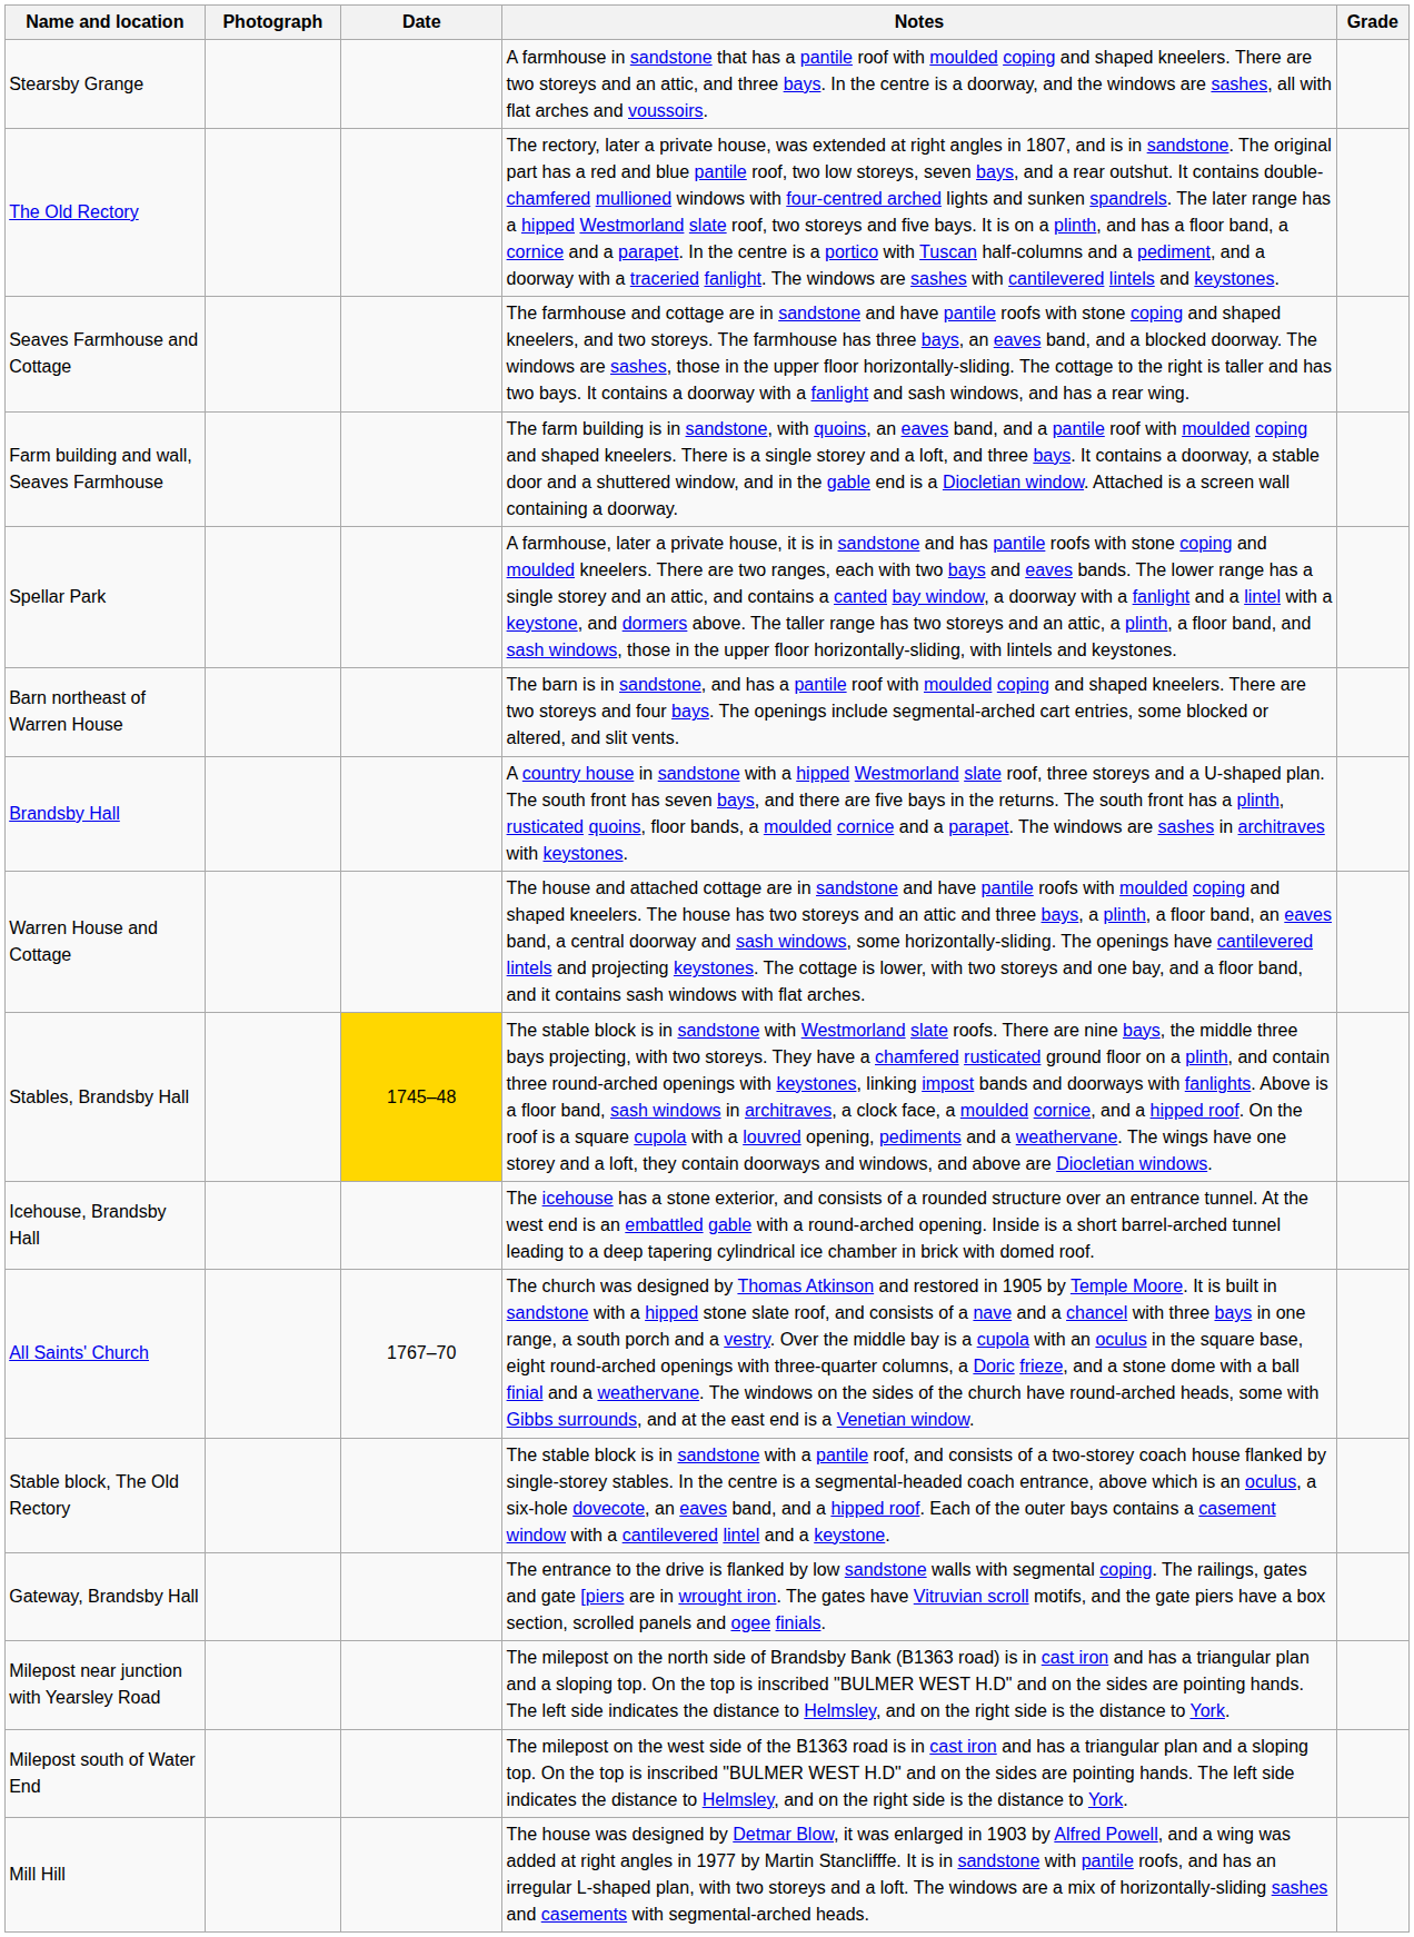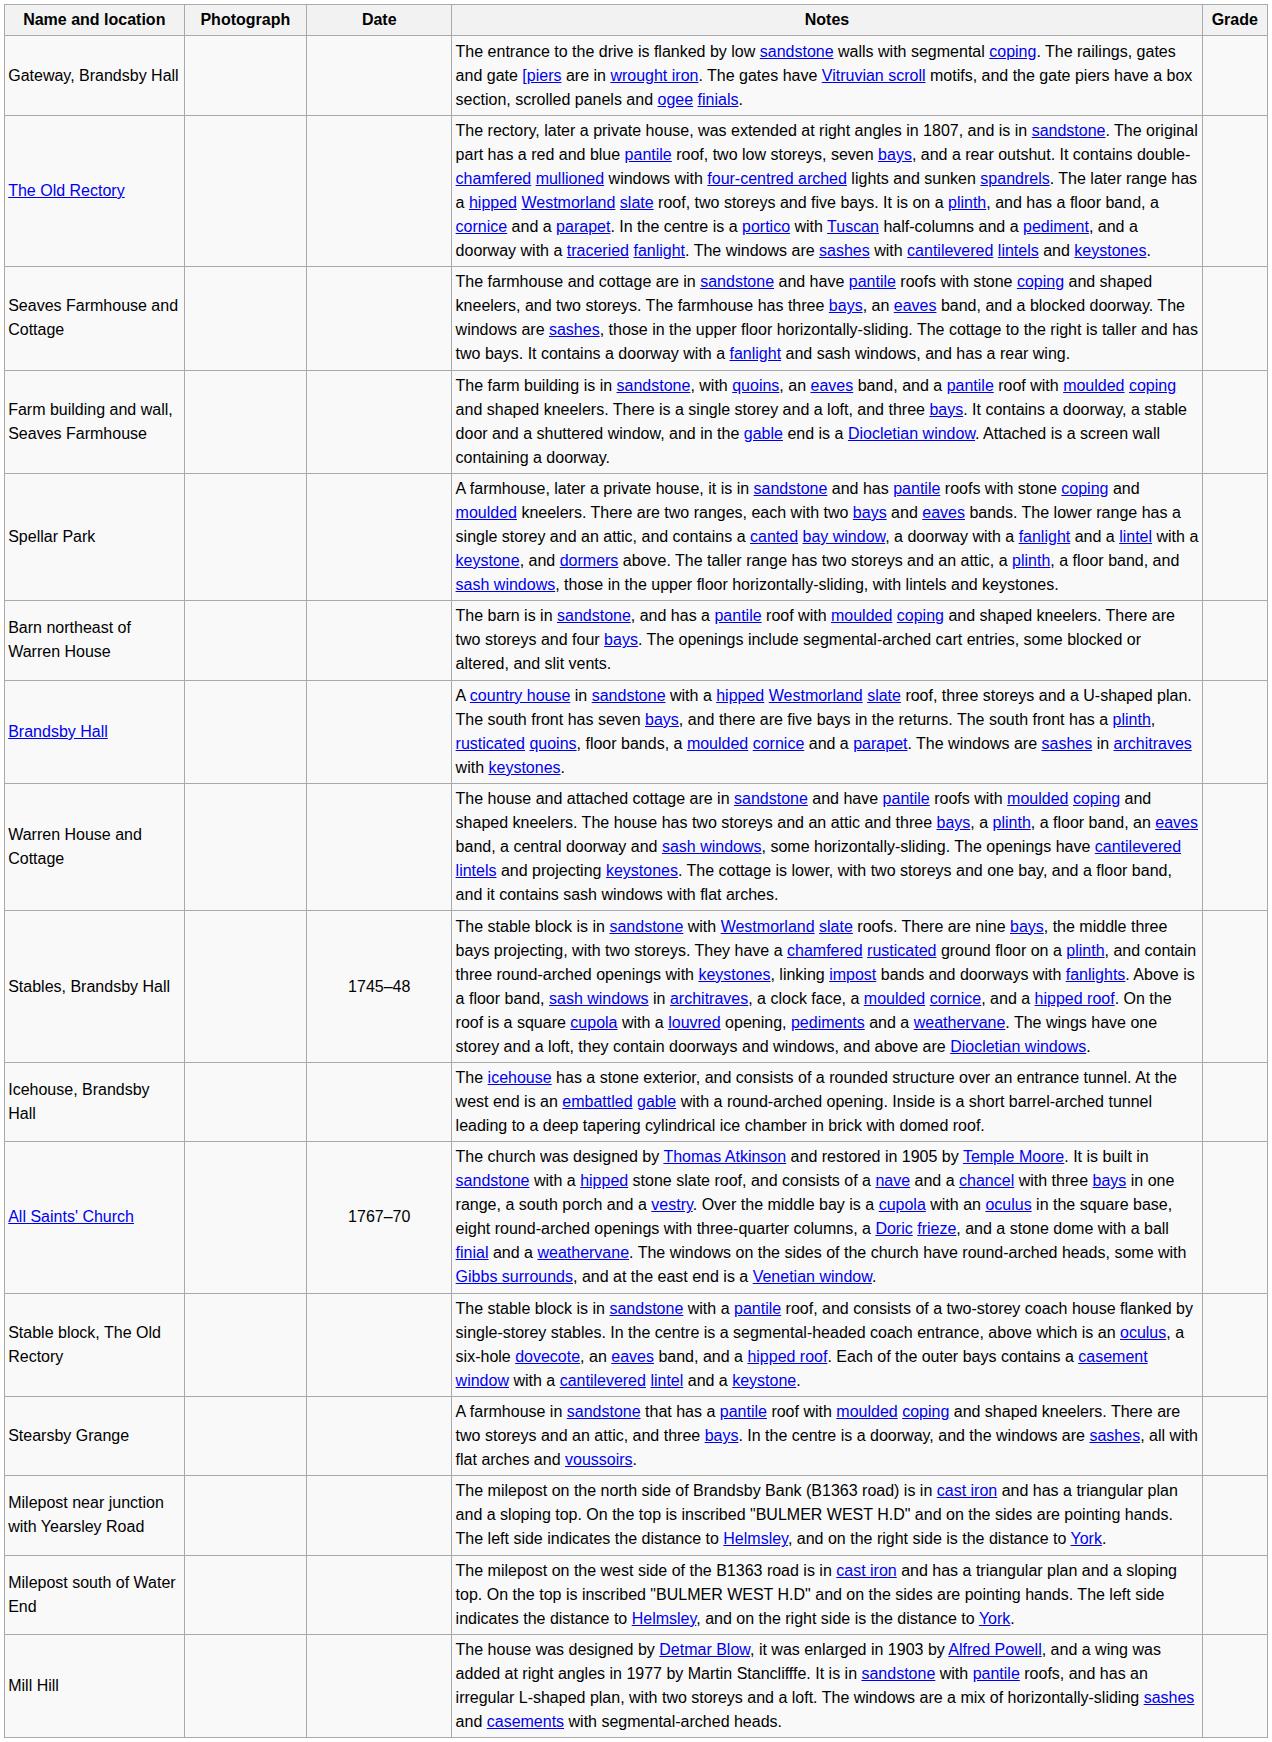rows swapped: Stearsby Grange <-> Gateway, Brandsby Hall
Stables, Brandsby Hall | Date: gold background -> no background
